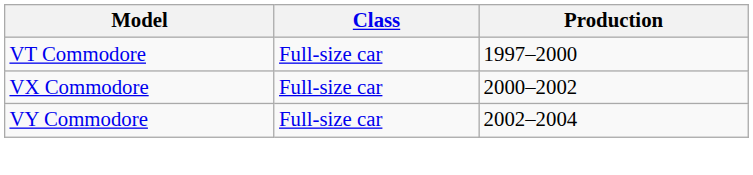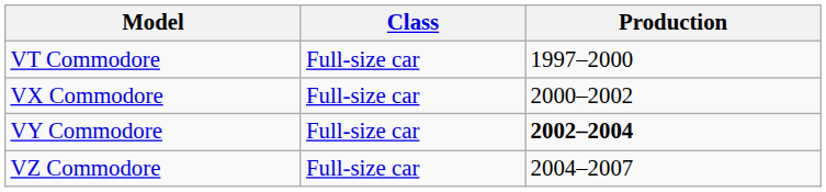VY Commodore | Production: normal -> bold
+ row: VZ Commodore | Full-size car | 2004–2007
